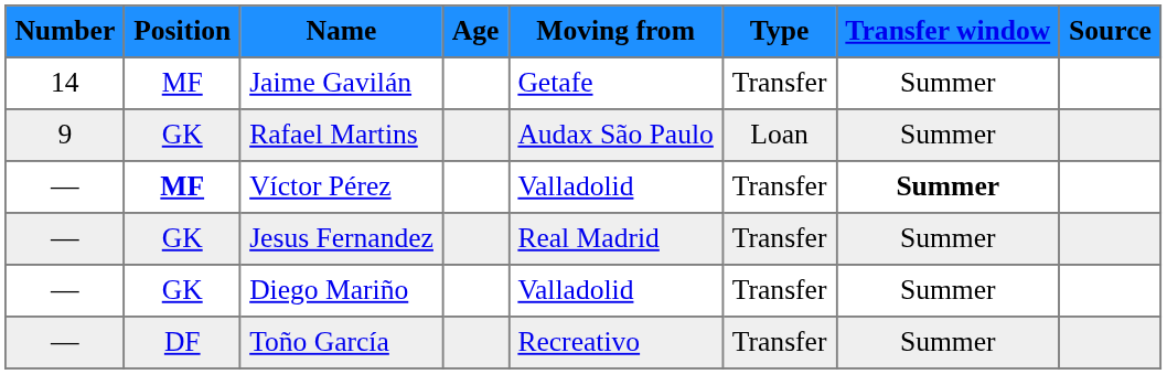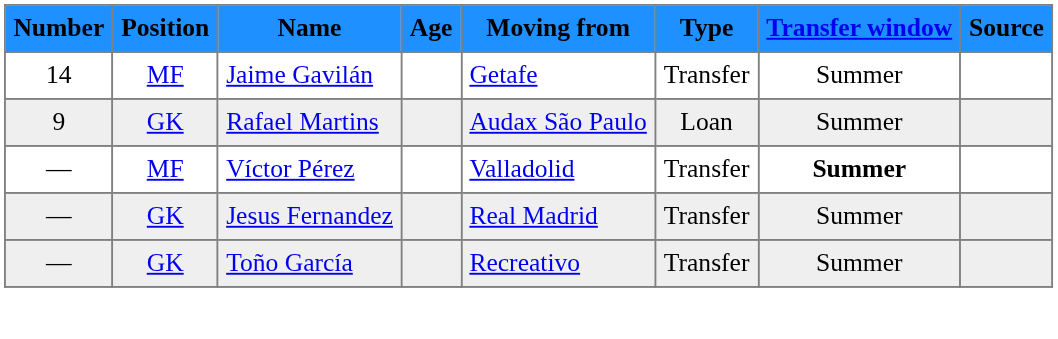Víctor Pérez | Position: bold -> normal
- row: — | GK | Diego Mariño | Valladolid | Transfer | Summer
Toño García | Position: DF -> GK
